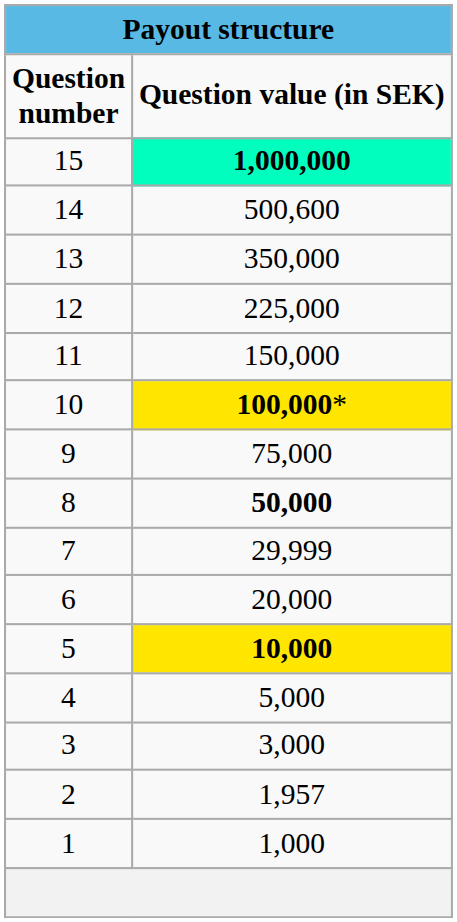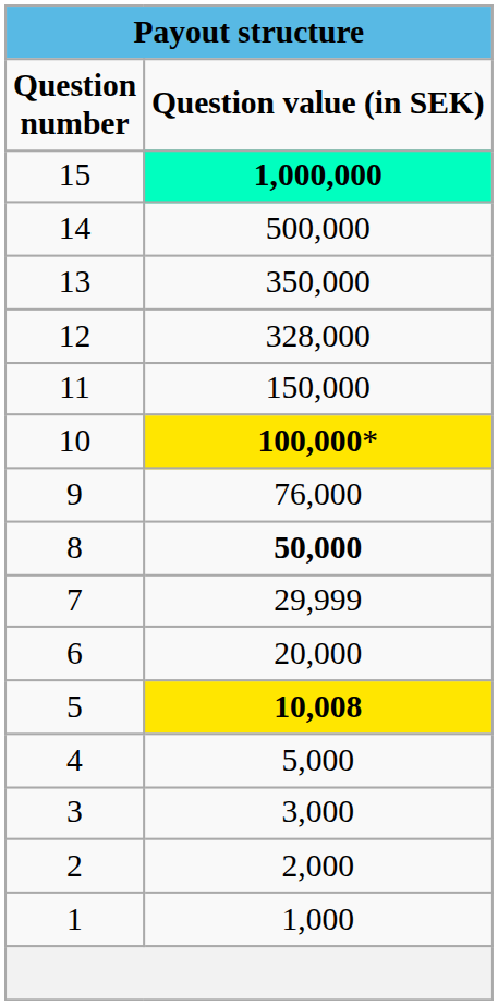14 | column 2: 500,600 -> 500,000
12 | column 2: 225,000 -> 328,000
9 | column 2: 75,000 -> 76,000
5 | column 2: 10,000 -> 10,008
2 | column 2: 1,957 -> 2,000
